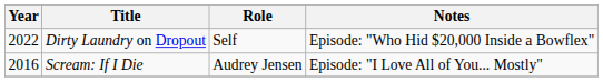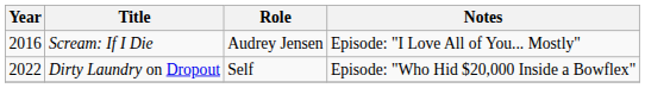rows swapped: Scream: If I Die <-> Dirty Laundry on Dropout
